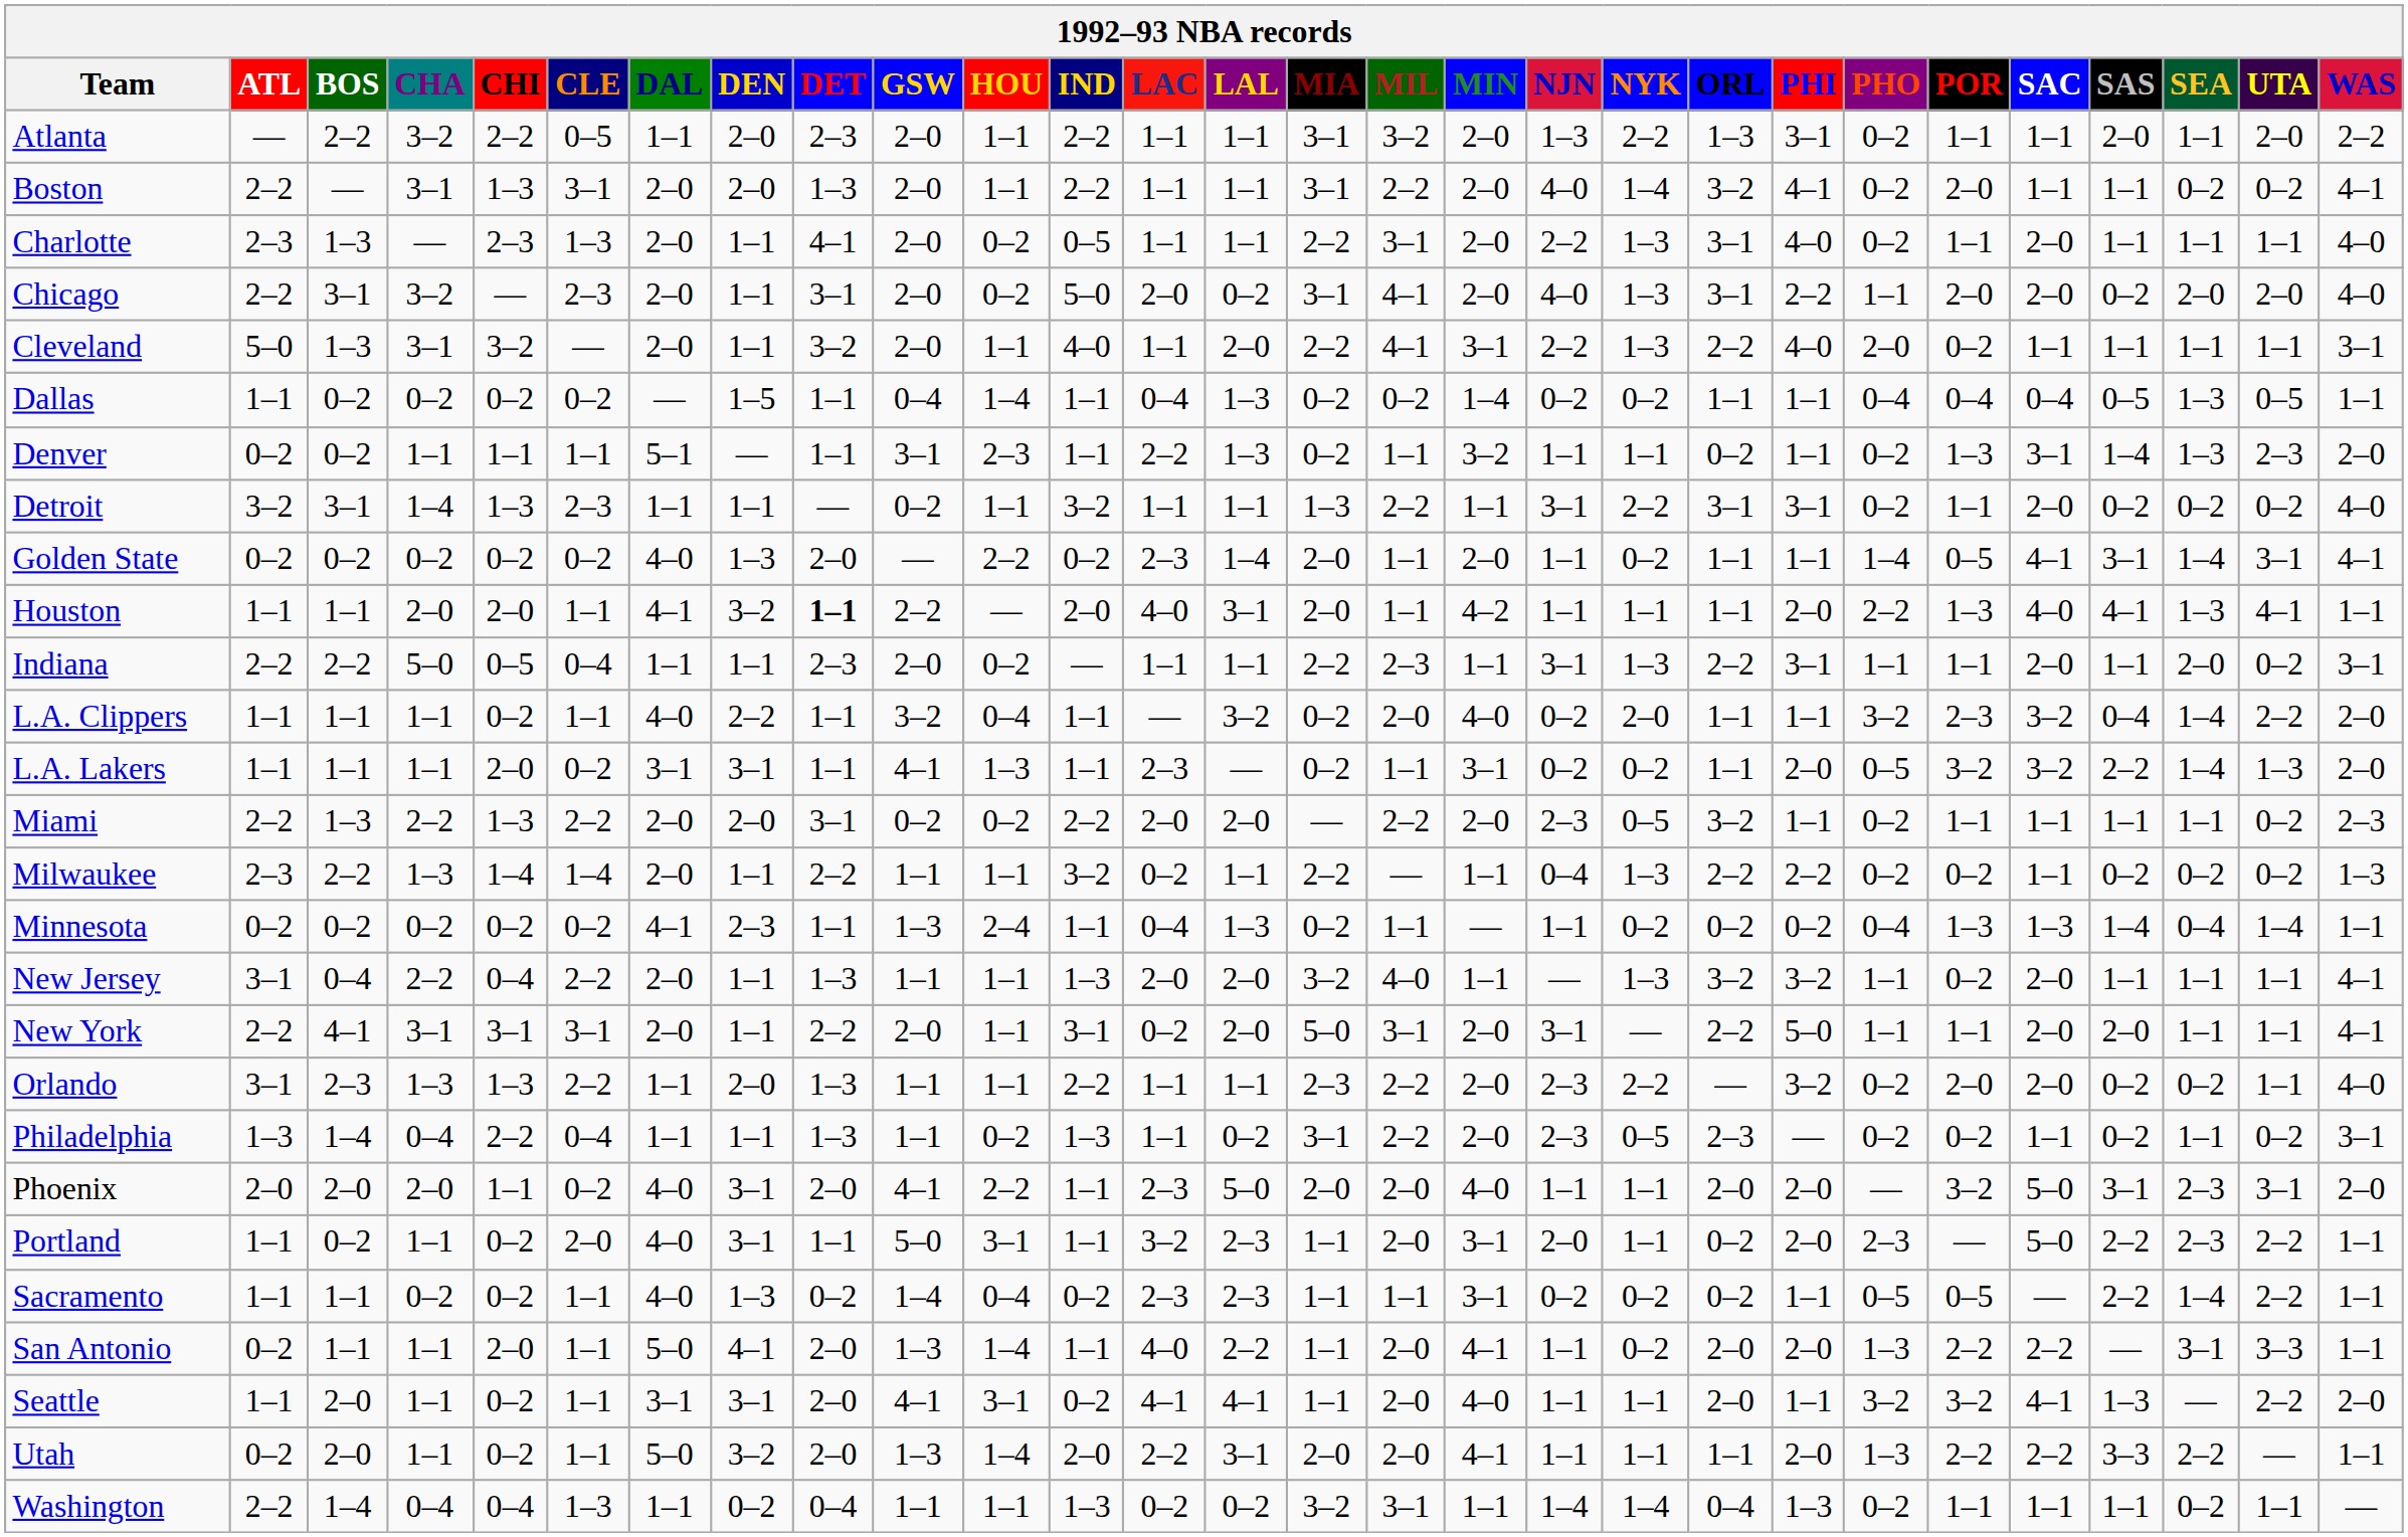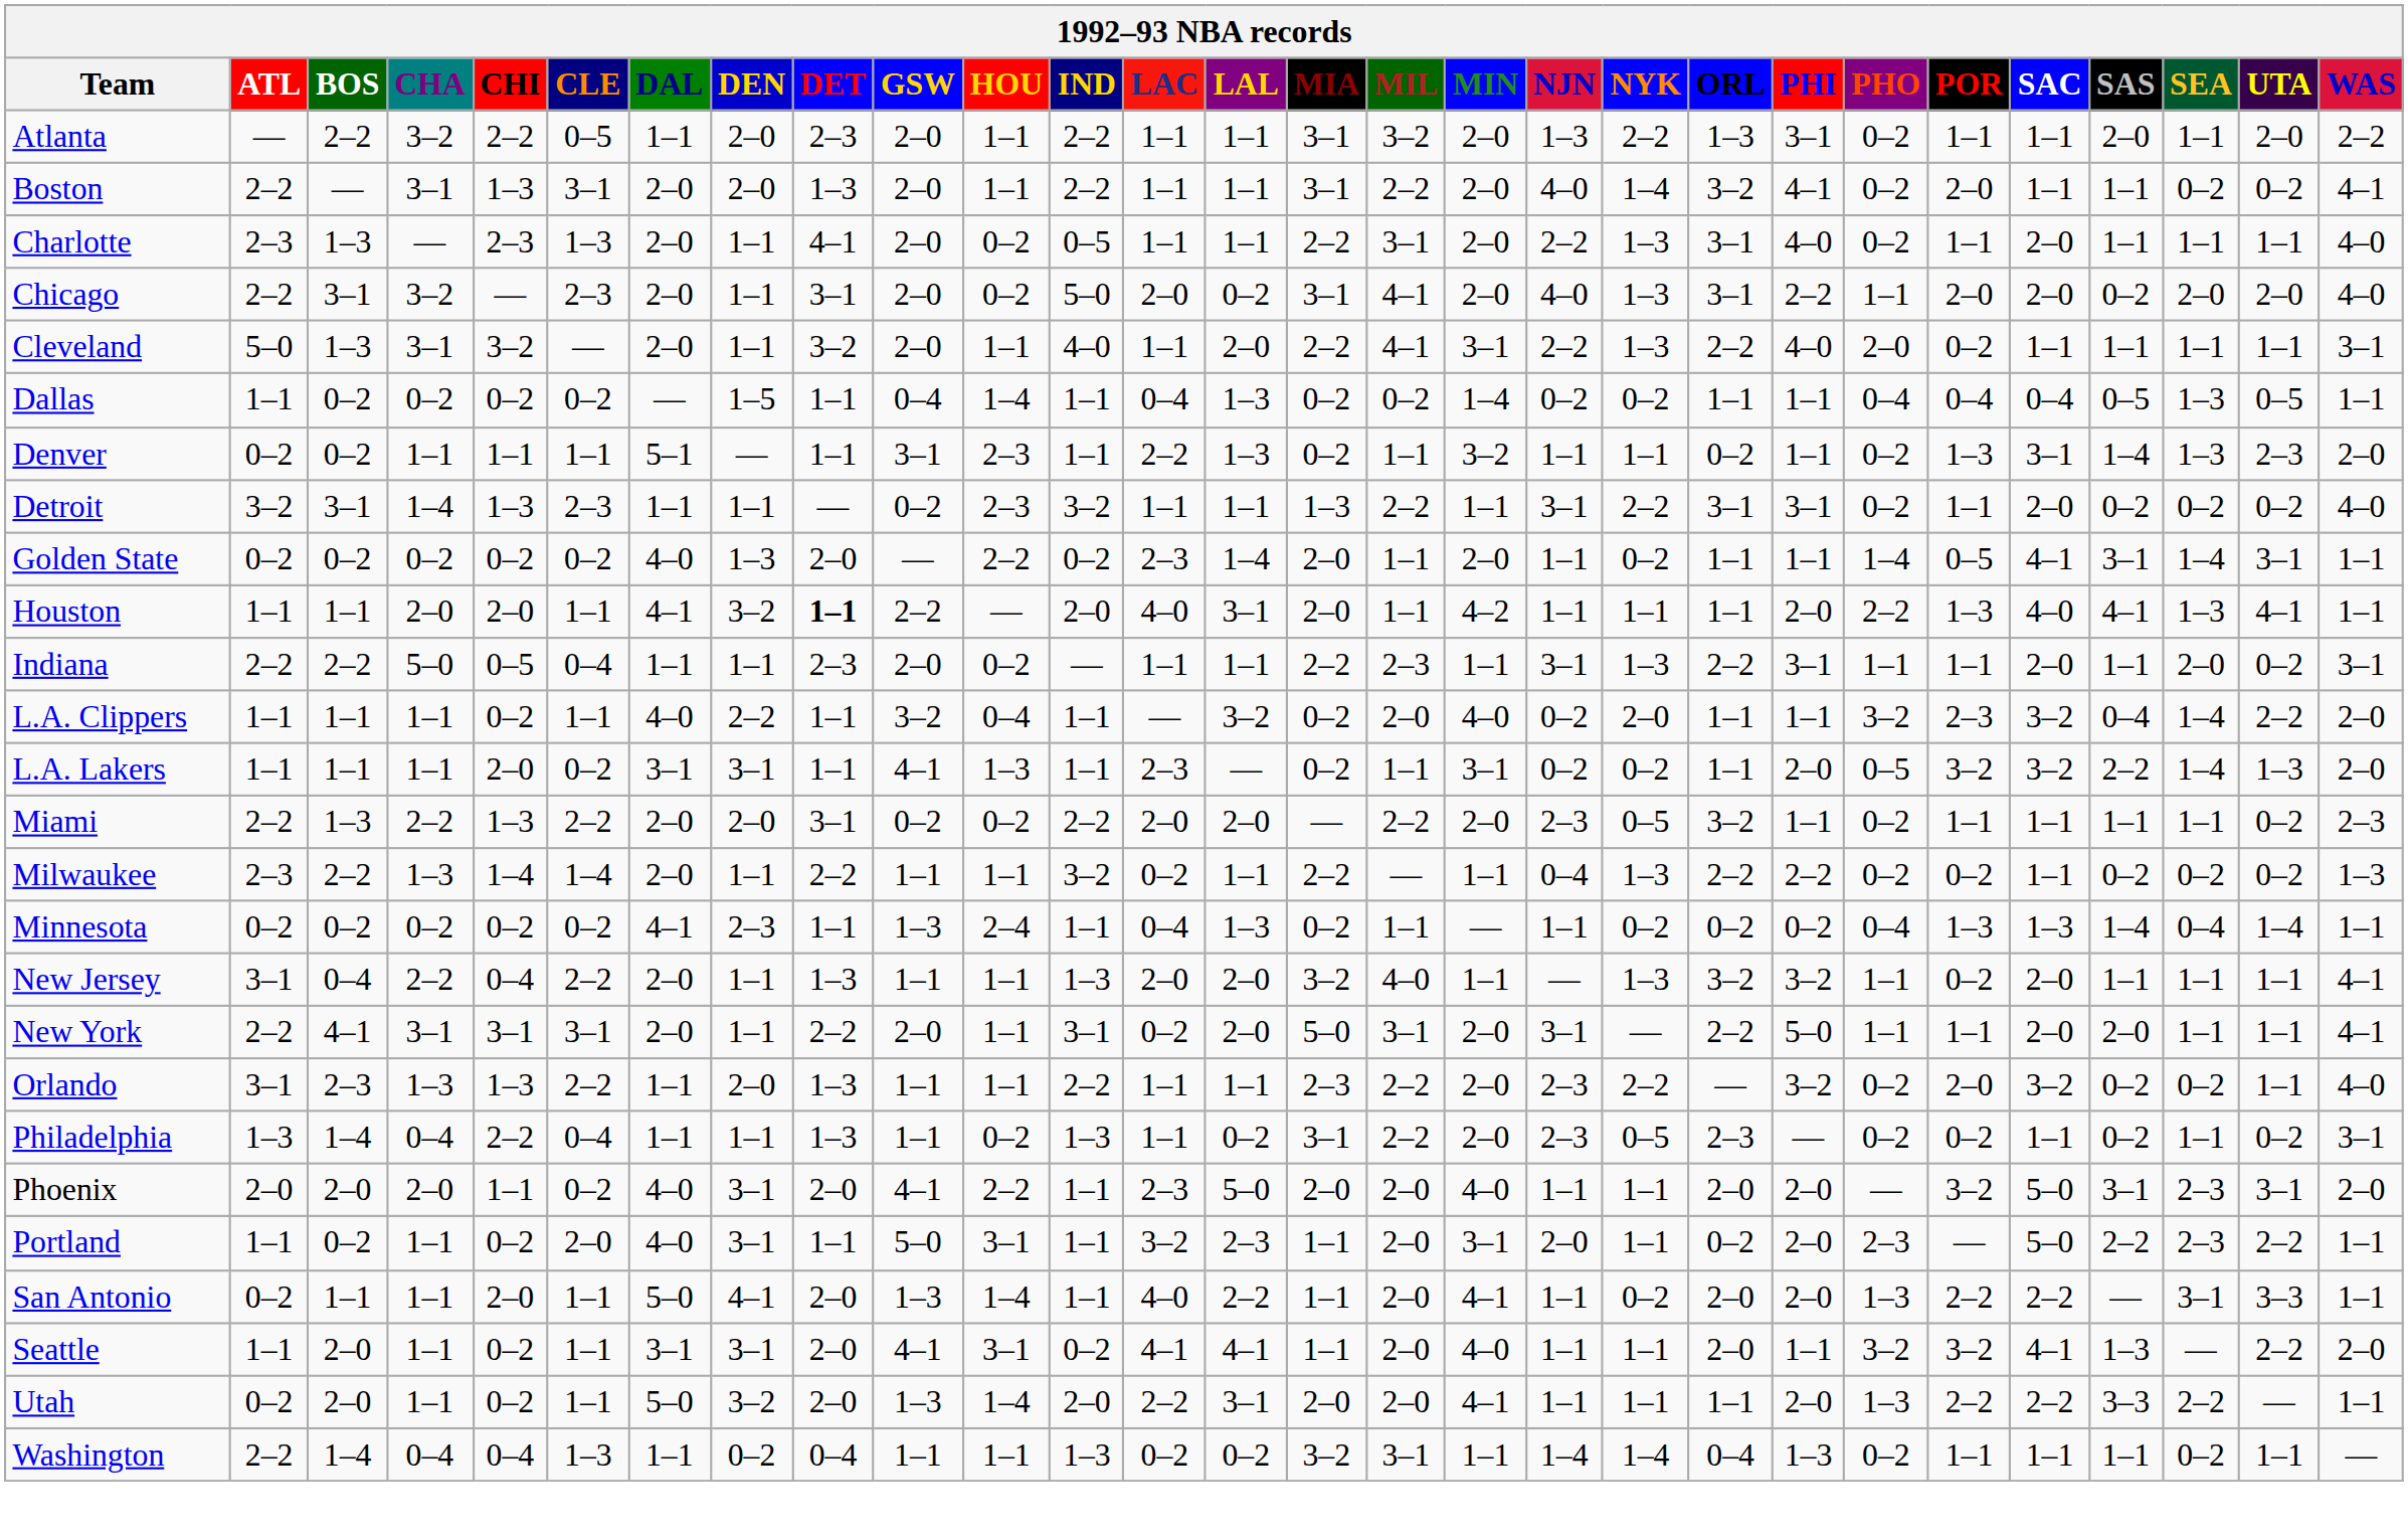Detroit | HOU: 1–1 -> 2–3
Golden State | WAS: 4–1 -> 1–1
Orlando | SAC: 2–0 -> 3–2
- row: Sacramento | 1–1 | 1–1 | 0–2 | 0–2 | 1–1 | 4–0 | 1–3 | 0–2 | 1–4 | 0–4 | 0–2 | 2–3 | 2–3 | 1–1 | 1–1 | 3–1 | 0–2 | 0–2 | 0–2 | 1–1 | 0–5 | 0–5 | — | 2–2 | 1–4 | 2–2 | 1–1
